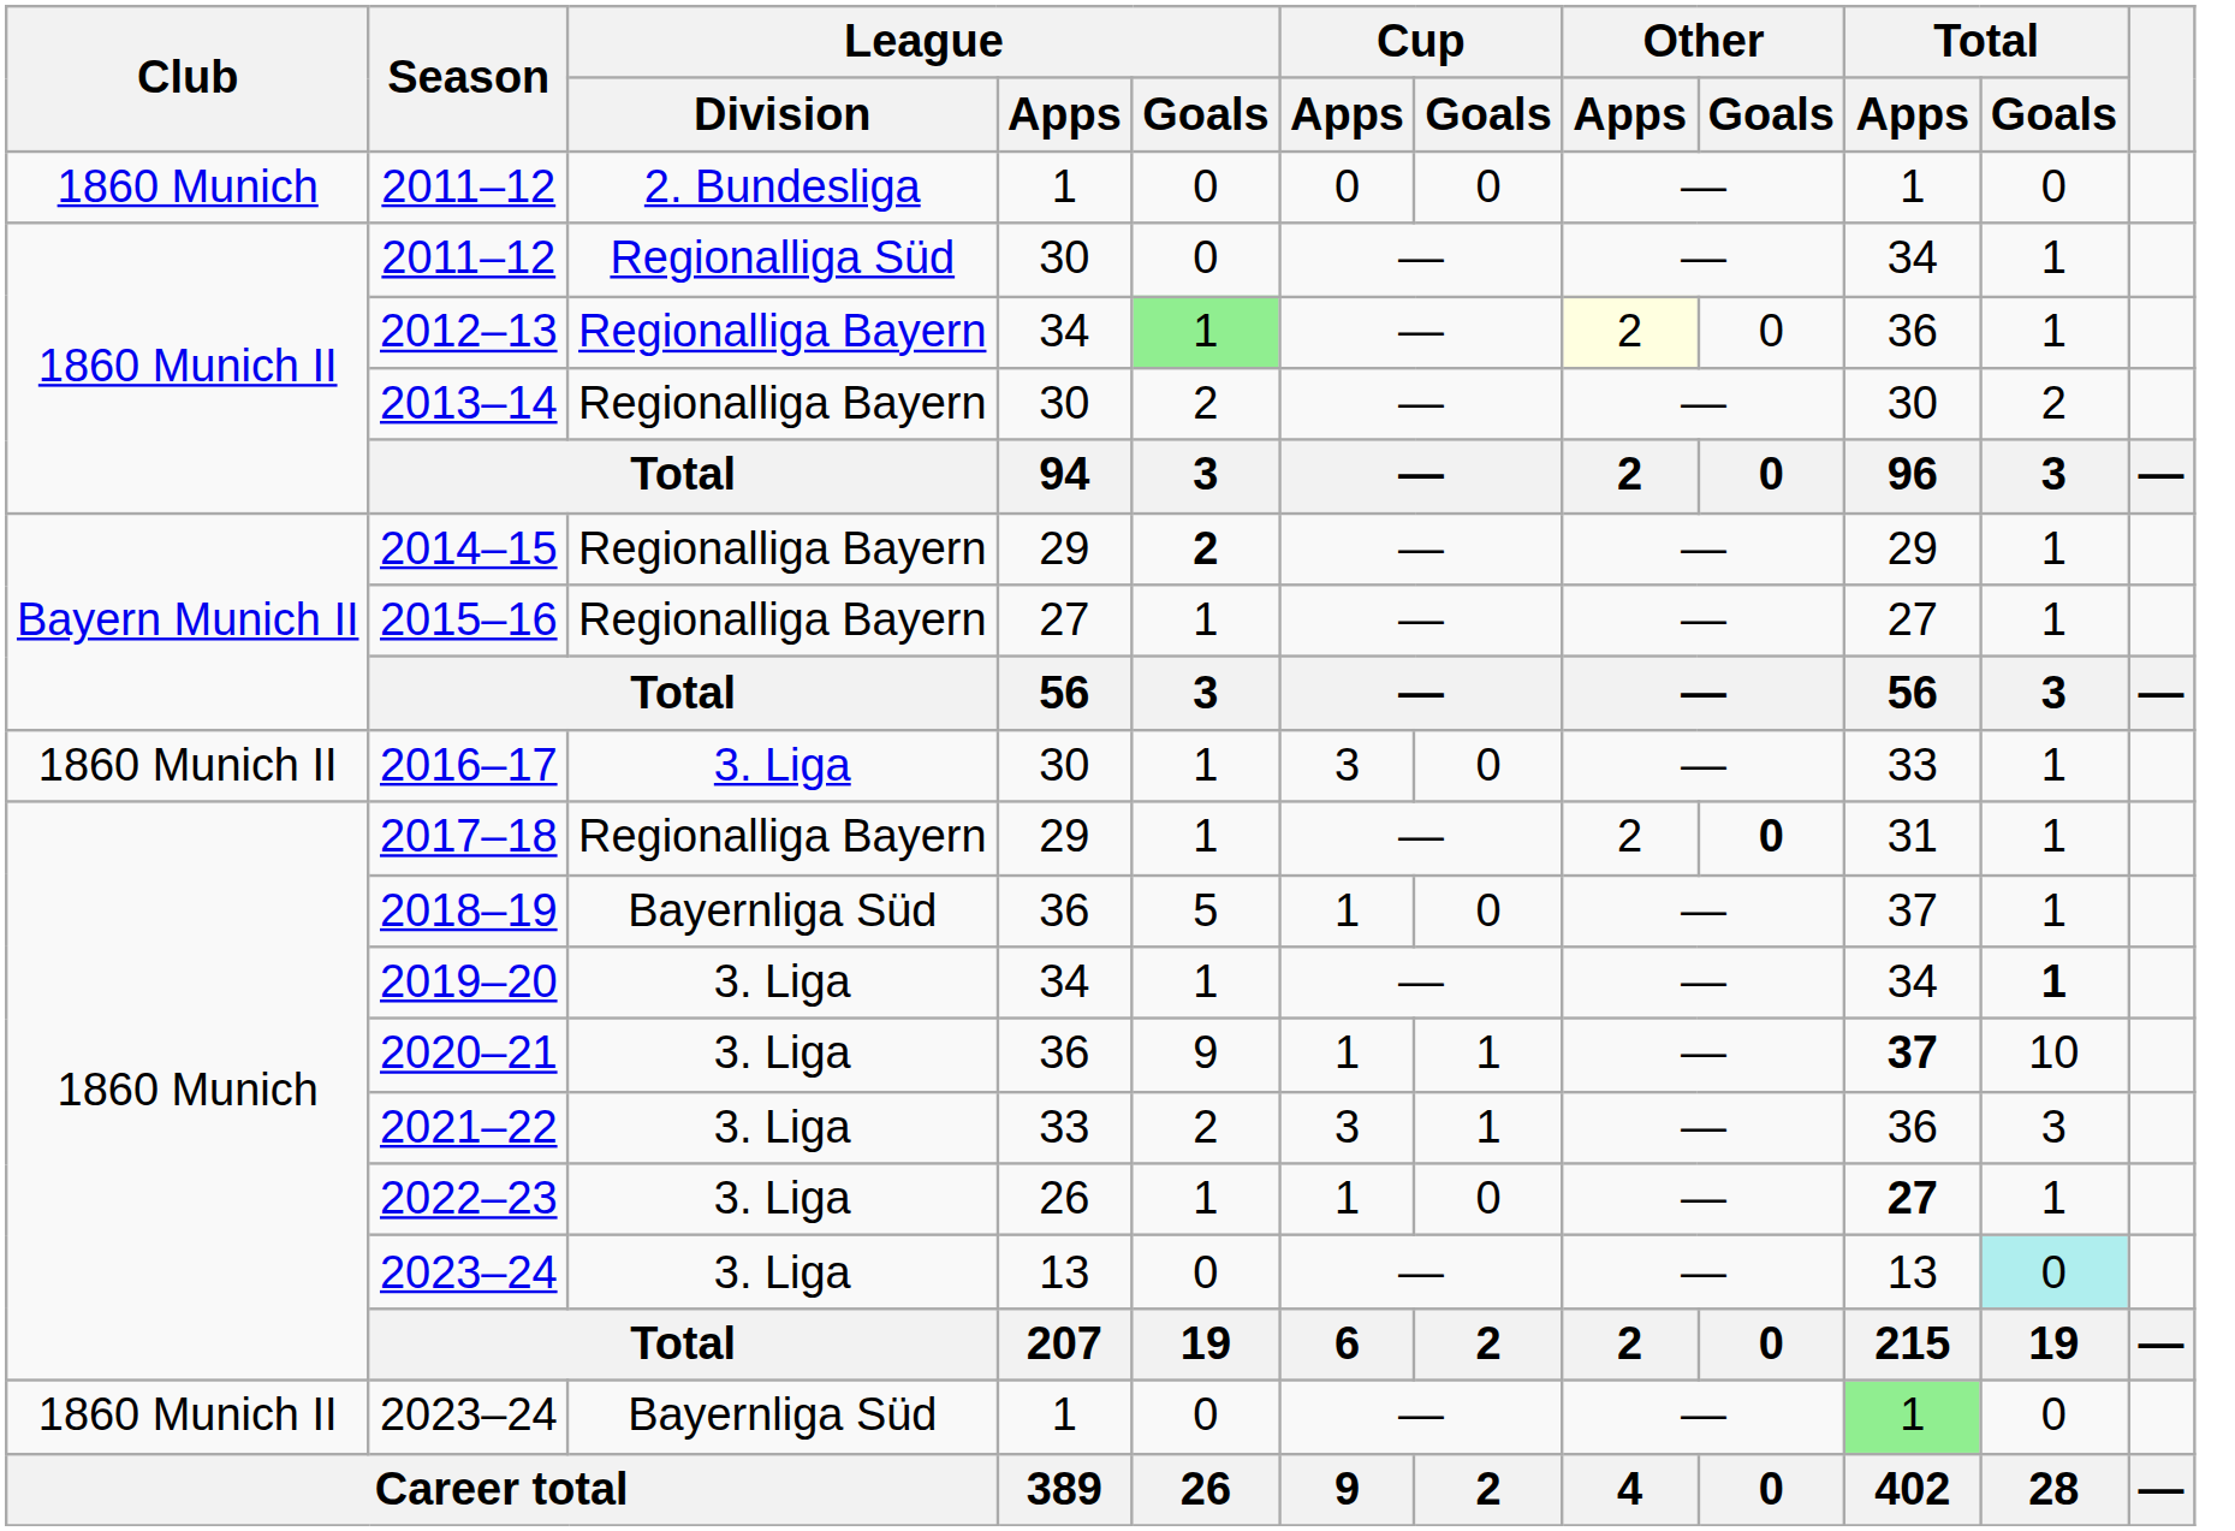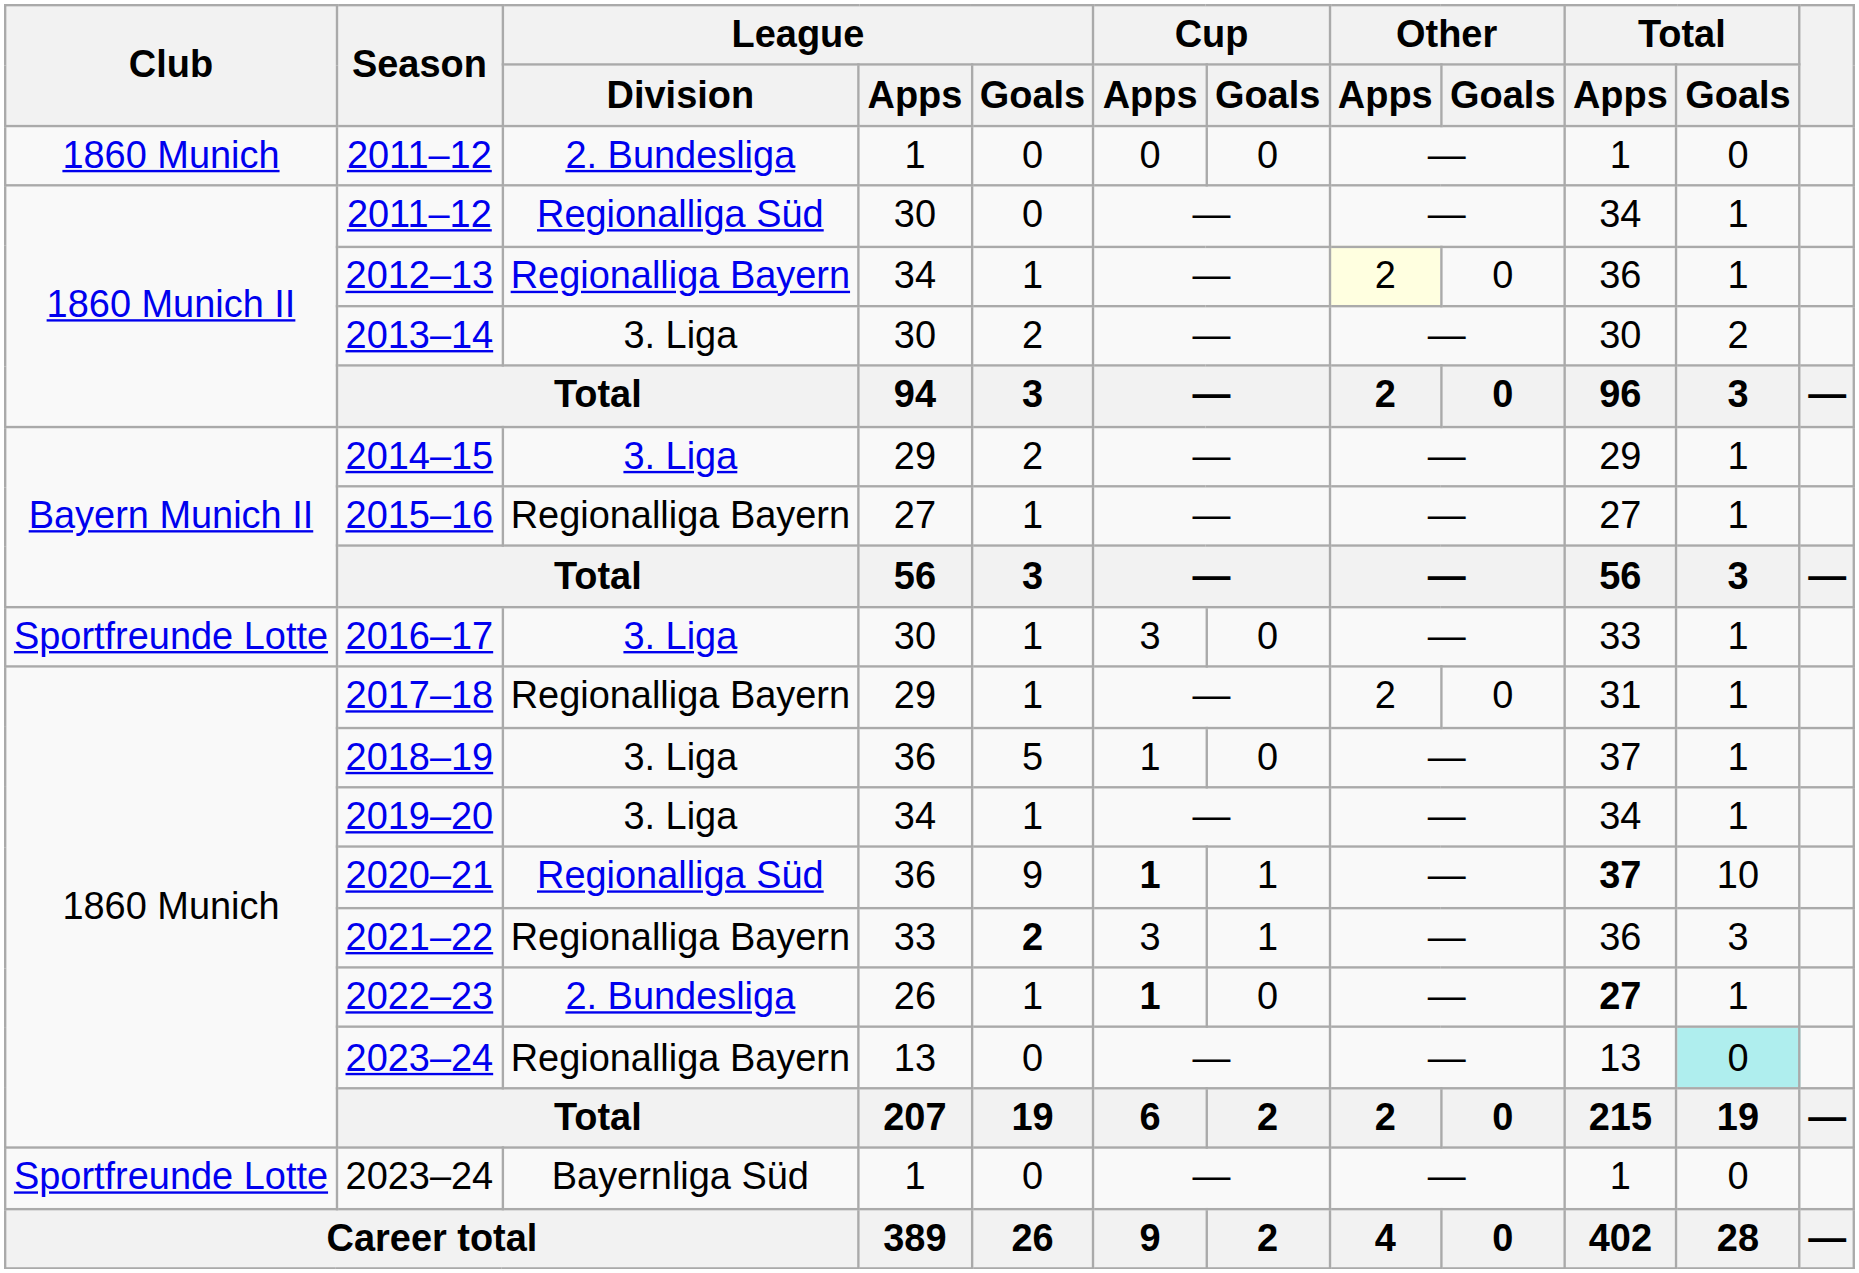2012–13 | League / Goals: lightgreen background -> no background
2013–14 | League / Division: Regionalliga Bayern -> 3. Liga
2014–15 | League / Division: Regionalliga Bayern -> 3. Liga
2014–15 | League / Goals: bold -> normal
2016–17 | Club: 1860 Munich II -> Sportfreunde Lotte
2017–18 | Other / Goals: bold -> normal
2018–19 | League / Division: Bayernliga Süd -> 3. Liga
2019–20 | Total / Goals: bold -> normal
2020–21 | League / Division: 3. Liga -> Regionalliga Süd
2020–21 | Cup / Apps: normal -> bold
2021–22 | League / Division: 3. Liga -> Regionalliga Bayern
2021–22 | League / Goals: normal -> bold
2022–23 | League / Division: 3. Liga -> 2. Bundesliga
2022–23 | Cup / Apps: normal -> bold
2023–24 / 13 | League / Division: 3. Liga -> Regionalliga Bayern
2023–24 / 1 | Club: 1860 Munich II -> Sportfreunde Lotte
2023–24 / 1 | Total / Apps: lightgreen background -> no background
